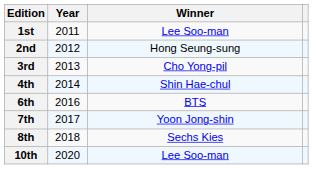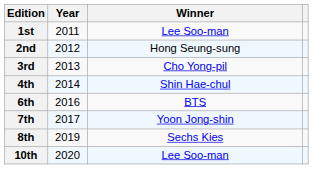8th | Year: 2018 -> 2019
